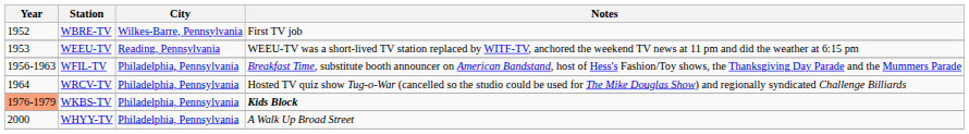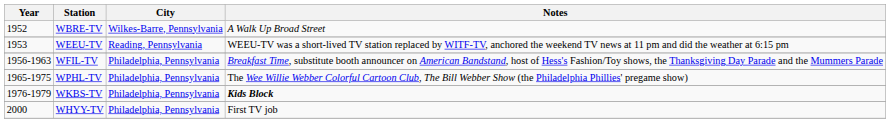WBRE-TV | Notes: First TV job -> A Walk Up Broad Street
- row: 1964 | WRCV-TV | Philadelphia, Pennsylvania | Hosted TV quiz show Tug-o-War (cancelled so the studio could be used for The Mike Douglas Show) and regionally syndicated Challenge Billiards
+ row: 1965-1975 | WPHL-TV | Philadelphia, Pennsylvania | The Wee Willie Webber Colorful Cartoon Club, The Bill Webber Show (the Philadelphia Phillies' pregame show)
WKBS-TV | Year: lightsalmon background -> no background
WHYY-TV | Notes: A Walk Up Broad Street -> First TV job
